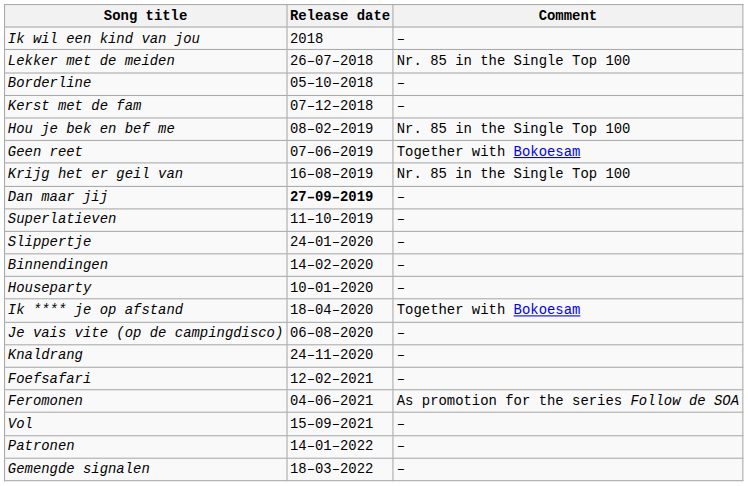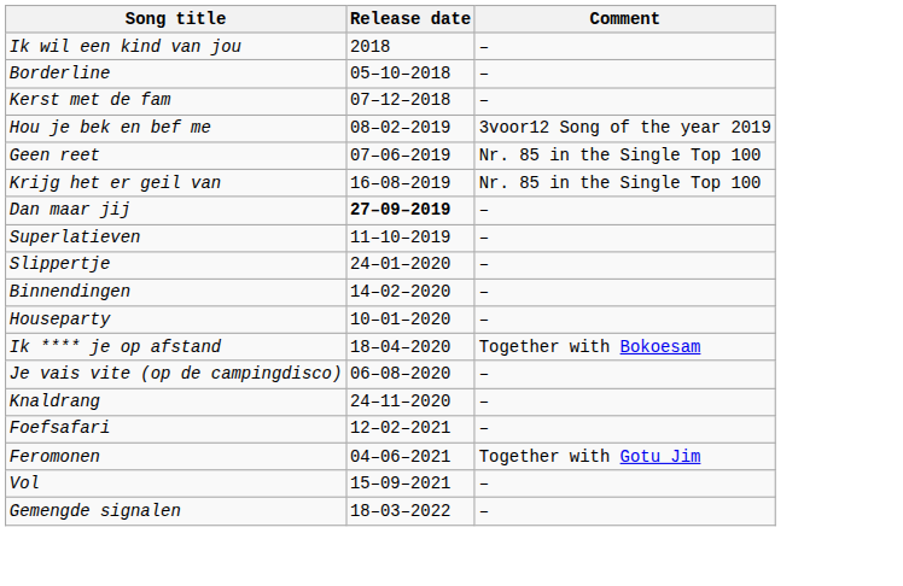- row: Lekker met de meiden | 26–07–2018 | Nr. 85 in the Single Top 100
Hou je bek en bef me | Comment: Nr. 85 in the Single Top 100 -> 3voor12 Song of the year 2019
Geen reet | Comment: Together with Bokoesam -> Nr. 85 in the Single Top 100
Feromonen | Comment: As promotion for the series Follow de SOA -> Together with Gotu Jim
- row: Patronen | 14–01–2022 | –
